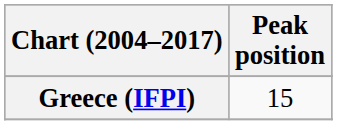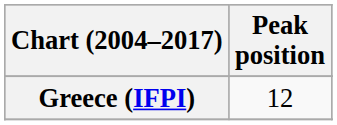Greece (IFPI) | Peak position: 15 -> 12
